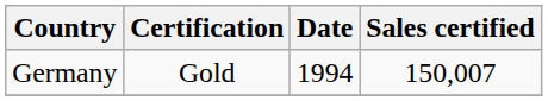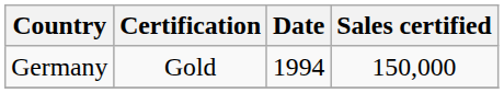Germany | Sales certified: 150,007 -> 150,000
